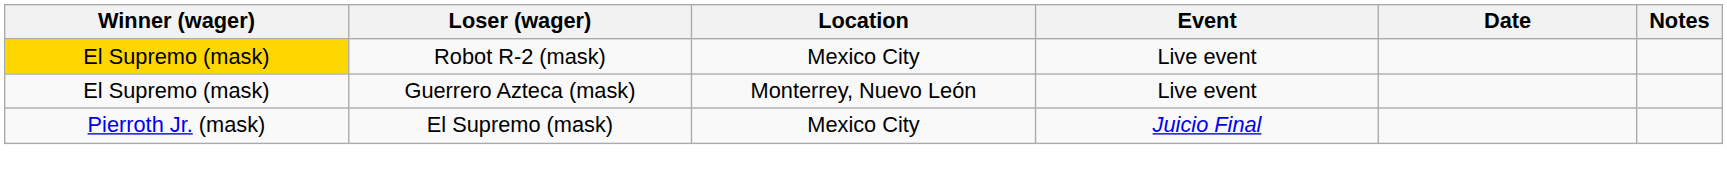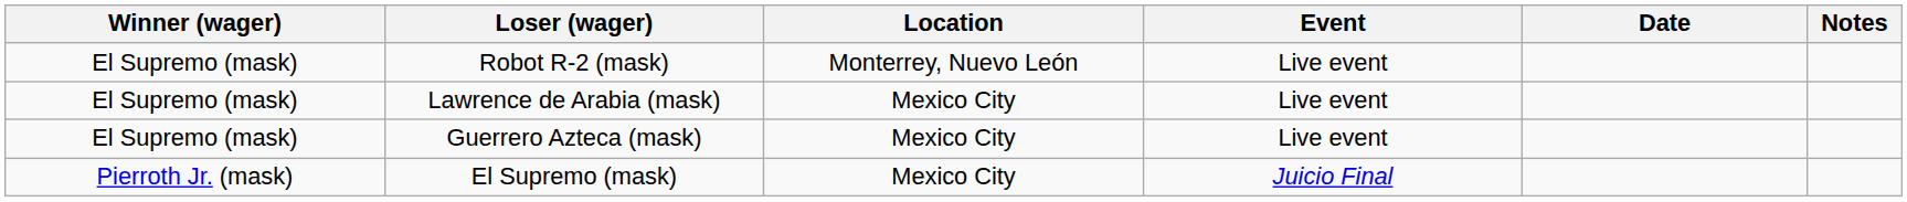Robot R-2 (mask) | Winner (wager): gold background -> no background
Robot R-2 (mask) | Location: Mexico City -> Monterrey, Nuevo León
+ row: El Supremo (mask) | Lawrence de Arabia (mask) | Mexico City | Live event
Guerrero Azteca (mask) | Location: Monterrey, Nuevo León -> Mexico City
